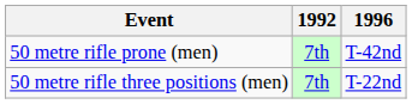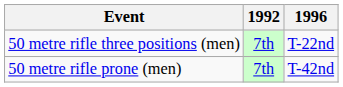rows swapped: 50 metre rifle three positions (men) <-> 50 metre rifle prone (men)
